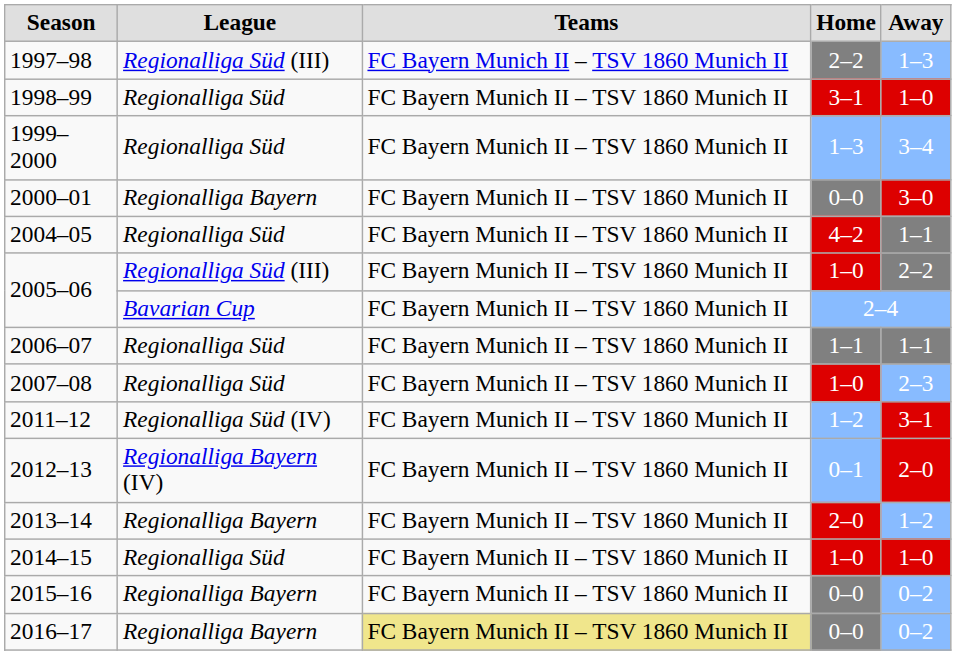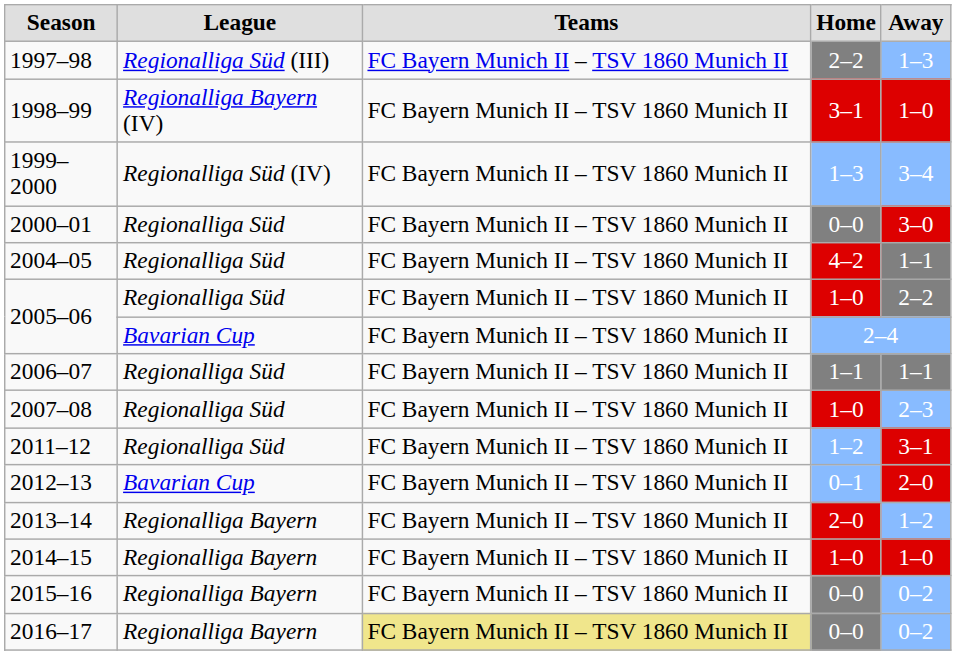1998–99 | League: Regionalliga Süd -> Regionalliga Bayern (IV)
1999–2000 | League: Regionalliga Süd -> Regionalliga Süd (IV)
2000–01 | League: Regionalliga Bayern -> Regionalliga Süd
2005–06 / 1–0 | League: Regionalliga Süd (III) -> Regionalliga Süd
2011–12 | League: Regionalliga Süd (IV) -> Regionalliga Süd
2012–13 | League: Regionalliga Bayern (IV) -> Bavarian Cup
2014–15 | League: Regionalliga Süd -> Regionalliga Bayern
